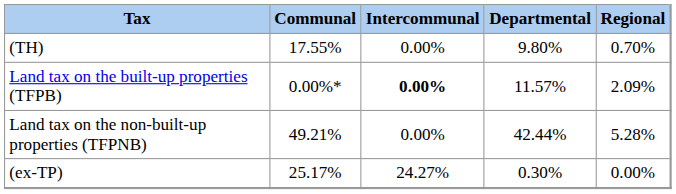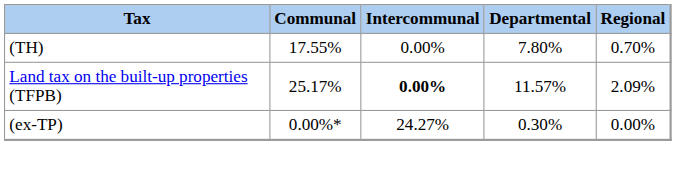(TH) | Departmental: 9.80% -> 7.80%
Land tax on the built-up properties (TFPB) | Communal: 0.00%* -> 25.17%
- row: Land tax on the non-built-up properties (TFPNB) | 49.21% | 0.00% | 42.44% | 5.28%
(ex-TP) | Communal: 25.17% -> 0.00%*
